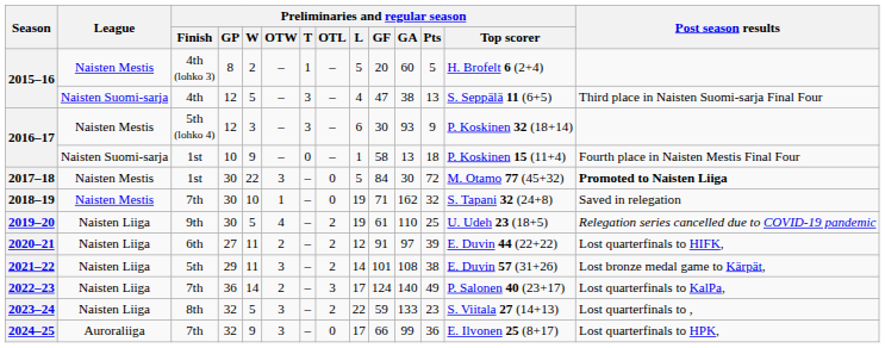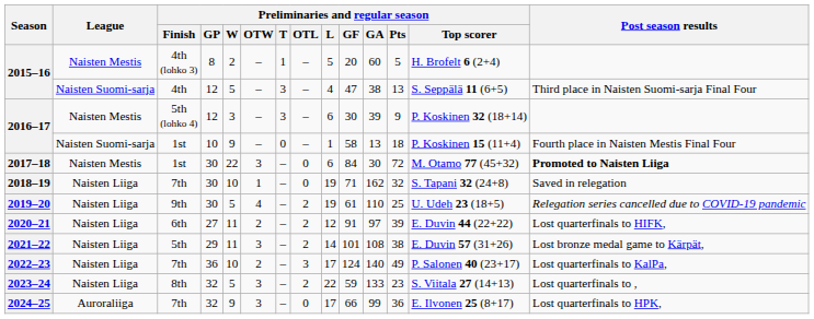2016–17 / 5th (lohko 4) | Preliminaries and regular season / GA: 93 -> 39
2017–18 | Preliminaries and regular season / L: 5 -> 6
2018–19 | League: Naisten Mestis -> Naisten Liiga
2022–23 | Preliminaries and regular season / W: 14 -> 10
